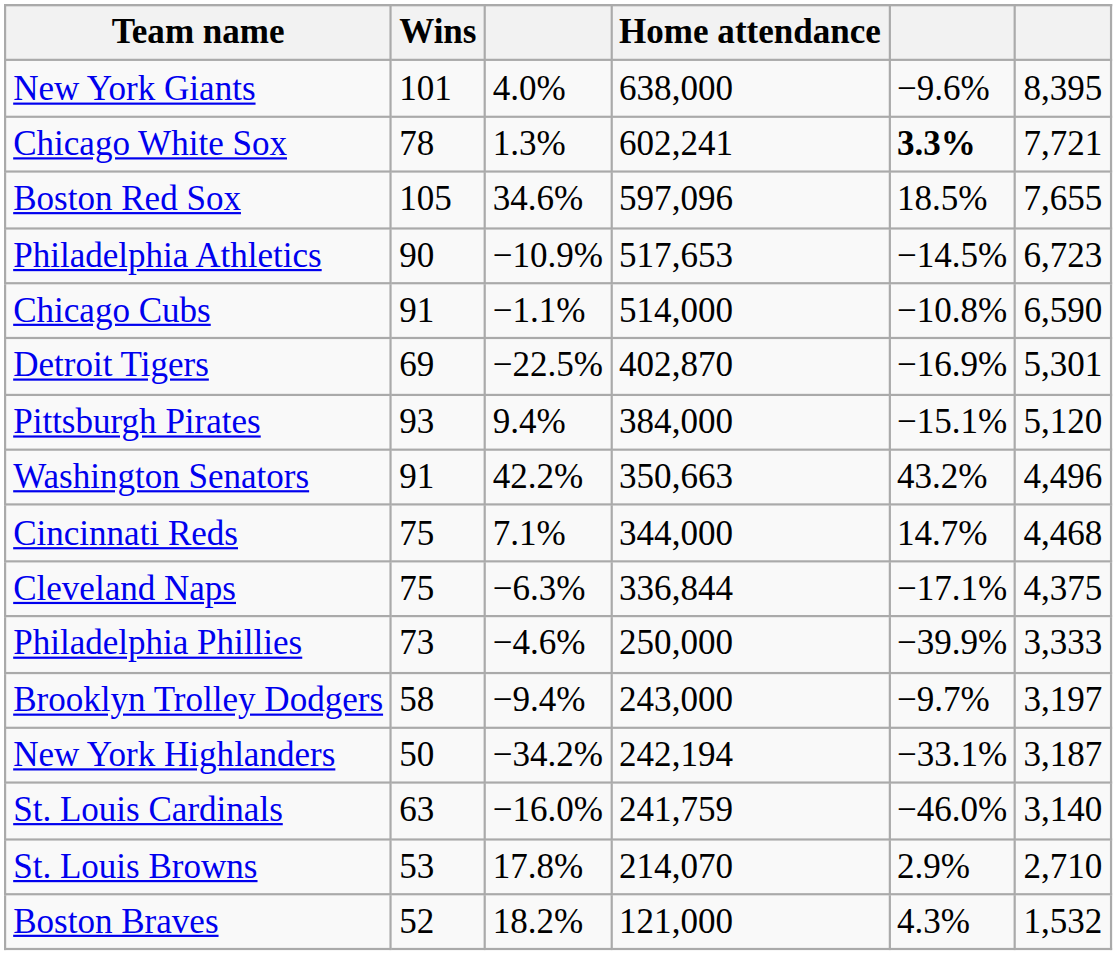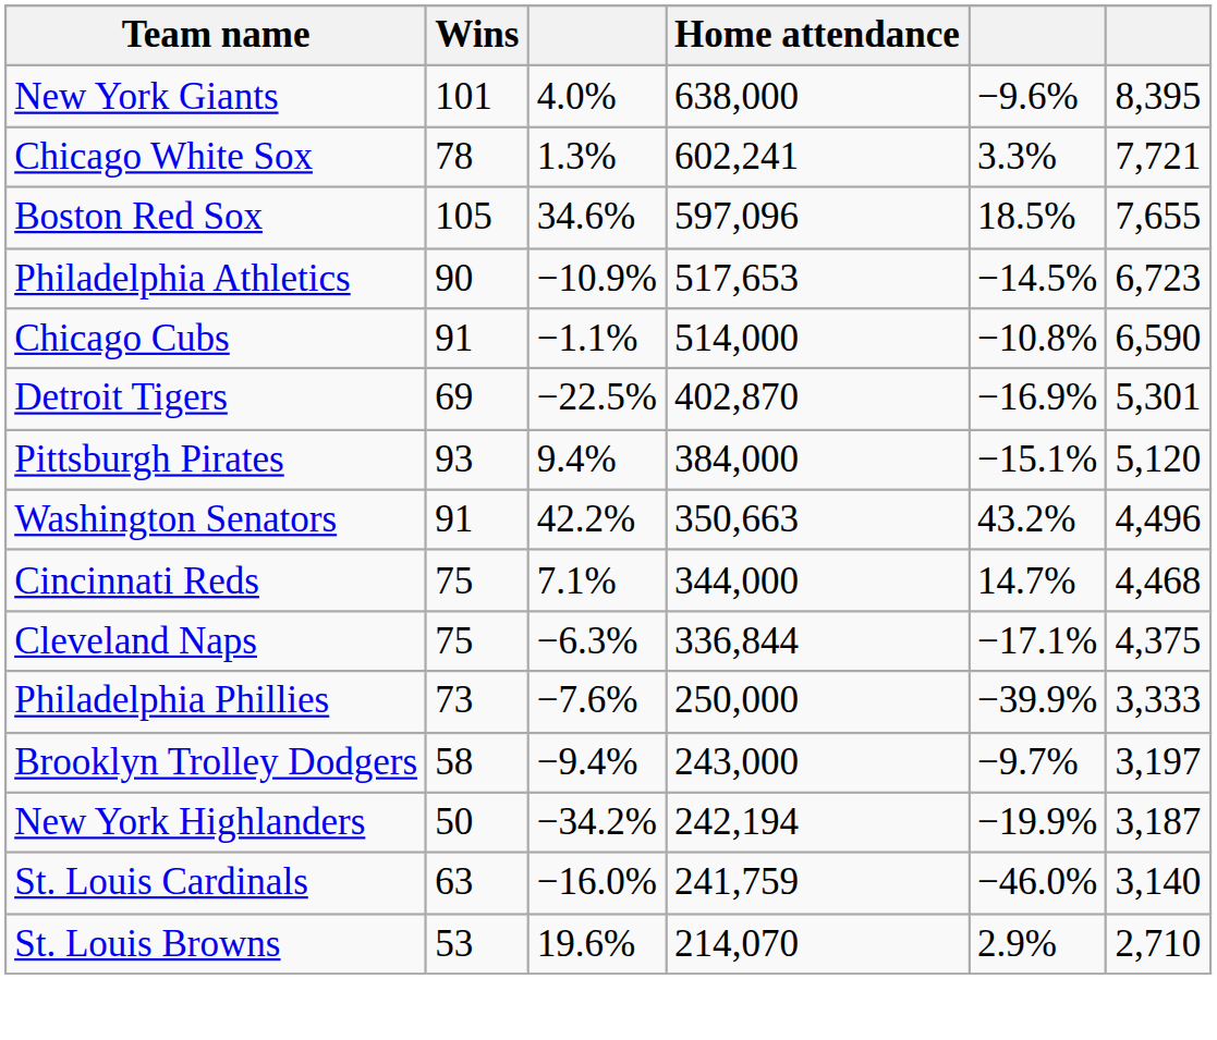Chicago White Sox | column 5: bold -> normal
Philadelphia Phillies | column 3: −4.6% -> −7.6%
New York Highlanders | column 5: −33.1% -> −19.9%
St. Louis Browns | column 3: 17.8% -> 19.6%
- row: Boston Braves | 52 | 18.2% | 121,000 | 4.3% | 1,532
